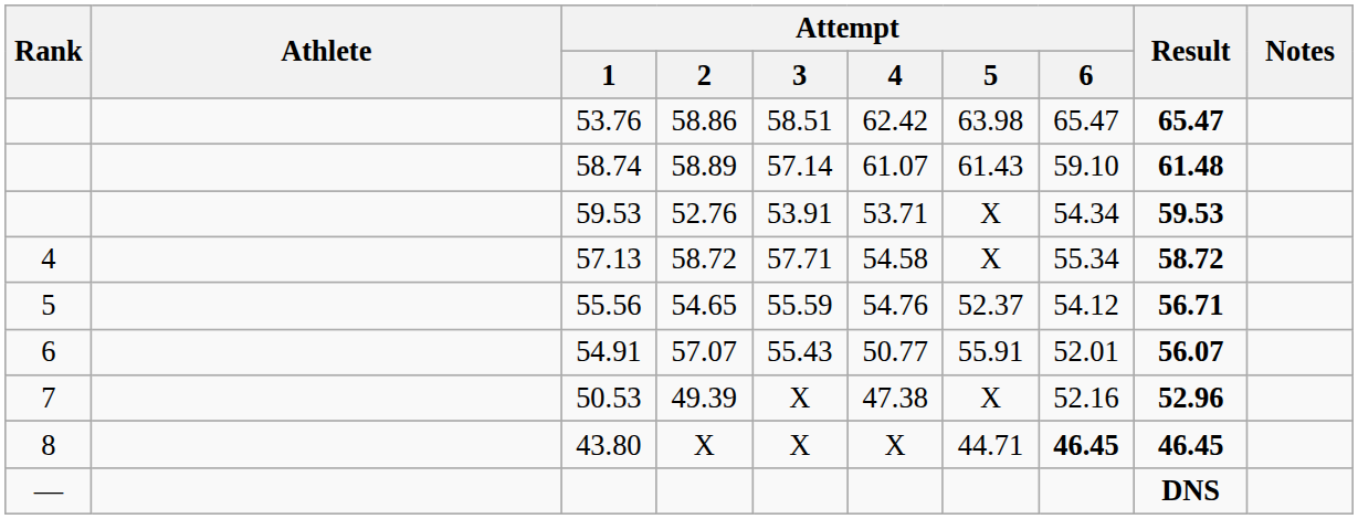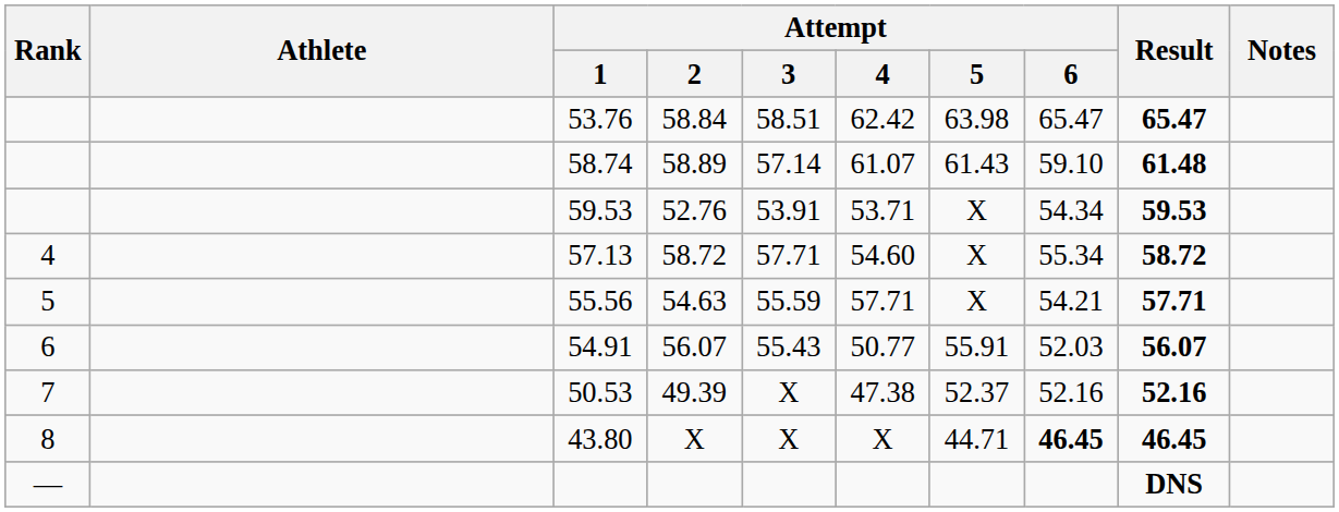53.76 | Attempt / 2: 58.86 -> 58.84
57.13 | Attempt / 4: 54.58 -> 54.60
55.56 | Attempt / 2: 54.65 -> 54.63
55.56 | Attempt / 4: 54.76 -> 57.71
55.56 | Attempt / 5: 52.37 -> X
55.56 | Attempt / 6: 54.12 -> 54.21
55.56 | Result: 56.71 -> 57.71
54.91 | Attempt / 2: 57.07 -> 56.07
54.91 | Attempt / 6: 52.01 -> 52.03
50.53 | Attempt / 5: X -> 52.37
50.53 | Result: 52.96 -> 52.16
